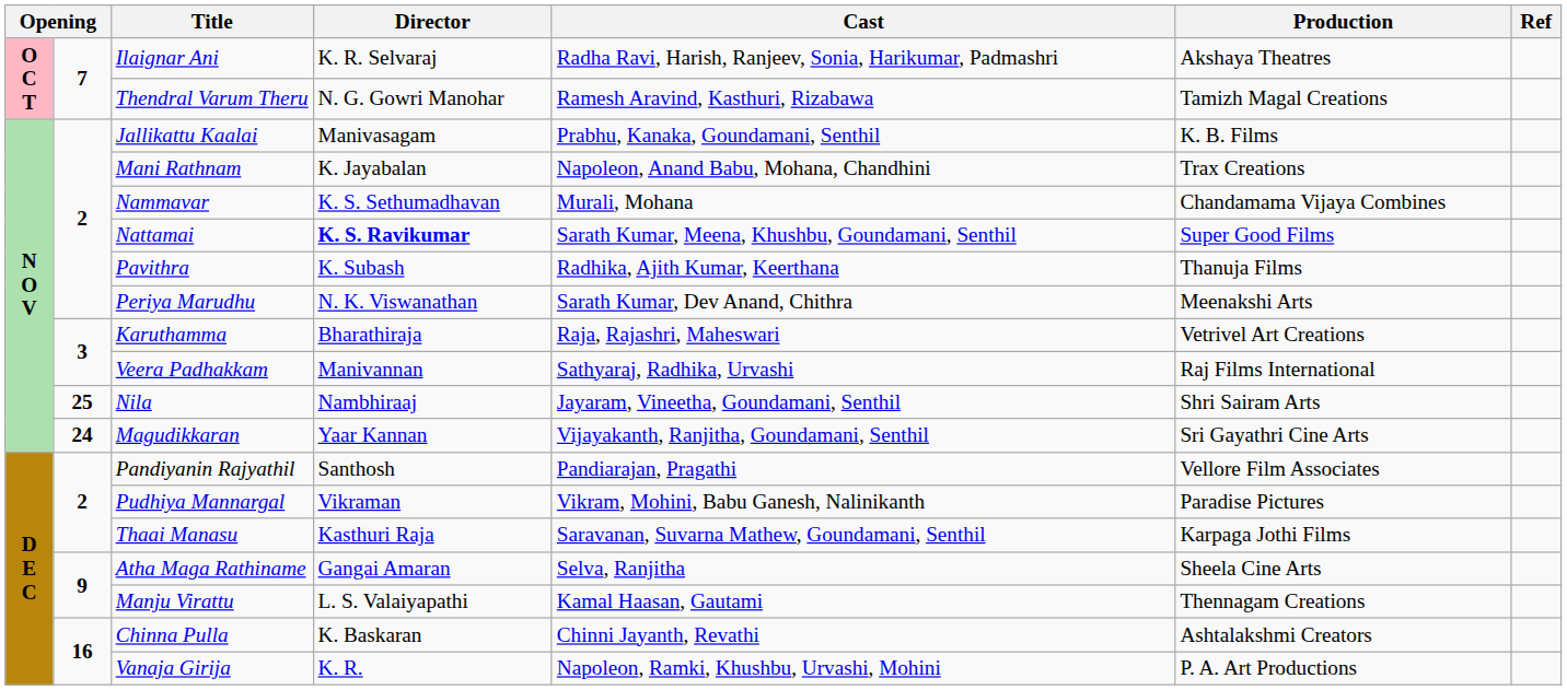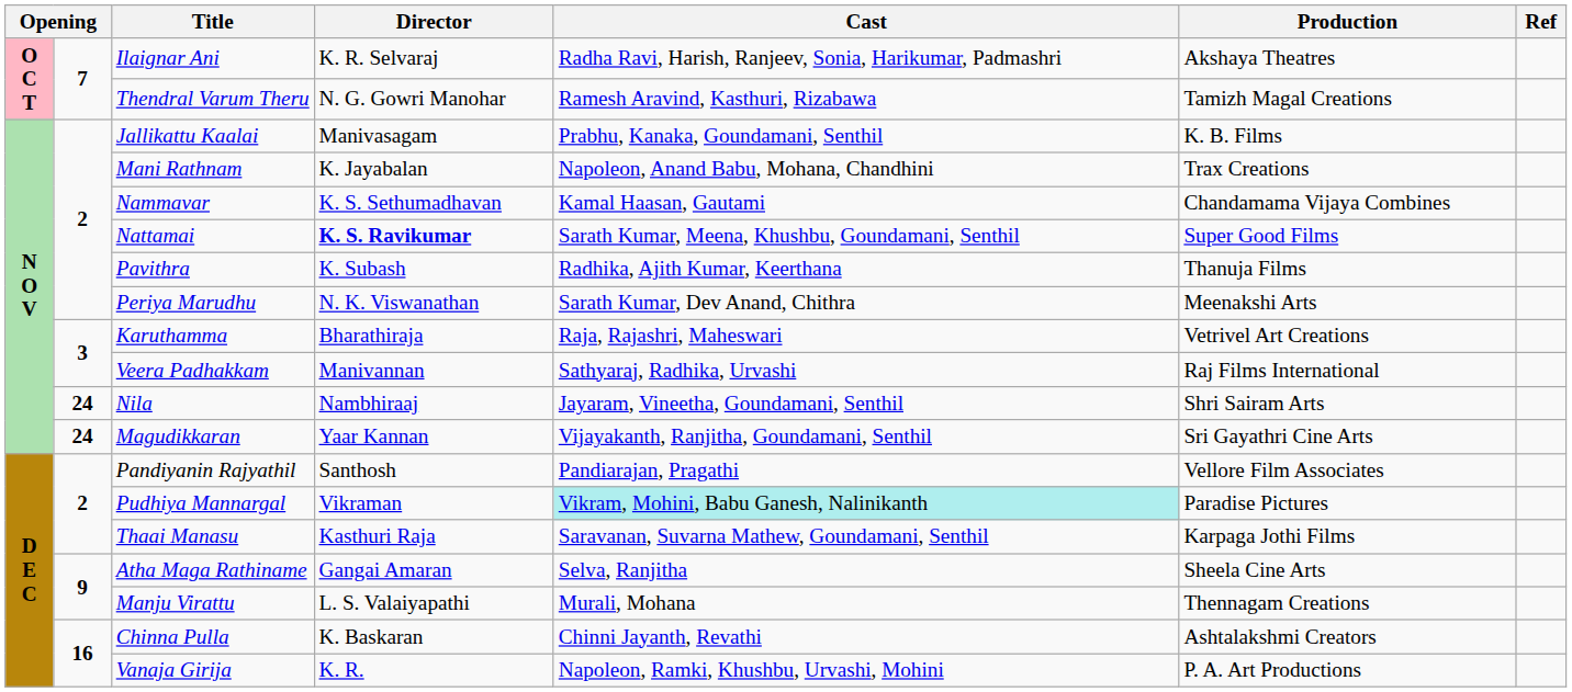Nammavar | Cast: Murali, Mohana -> Kamal Haasan, Gautami
Nila | column 2: 25 -> 24
Pudhiya Mannargal | Cast: no background -> paleturquoise background
Manju Virattu | Cast: Kamal Haasan, Gautami -> Murali, Mohana
